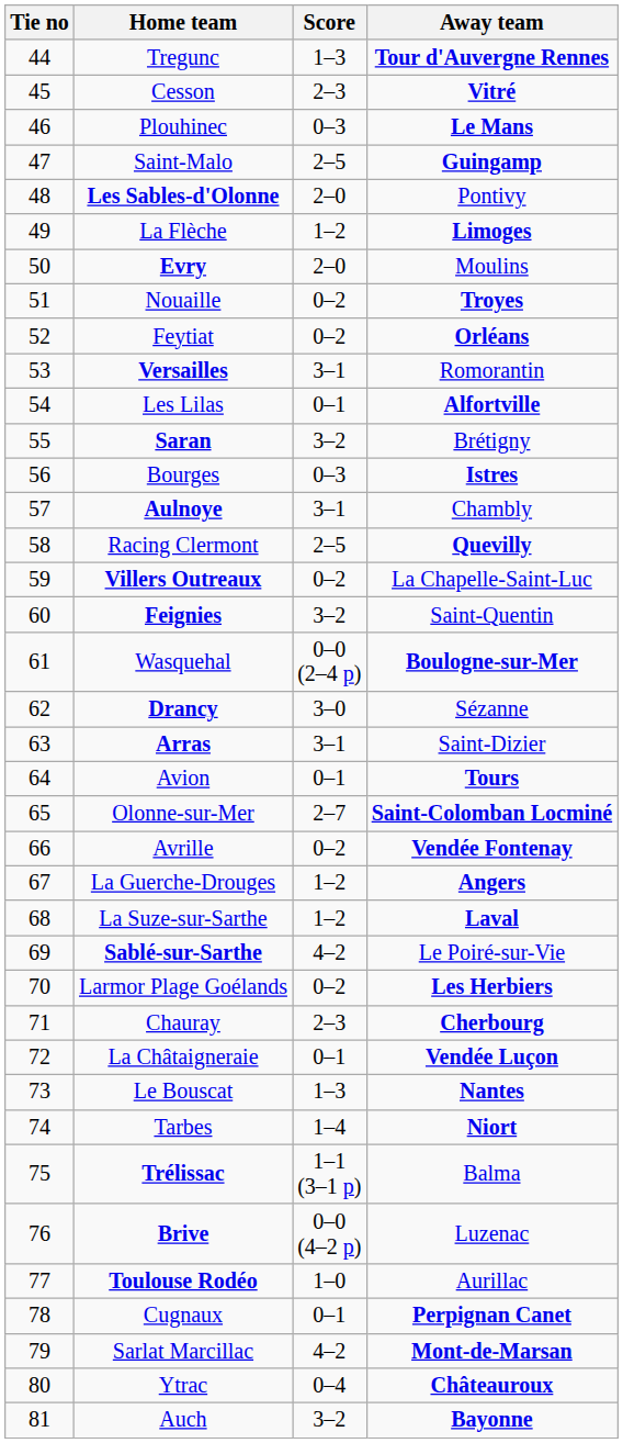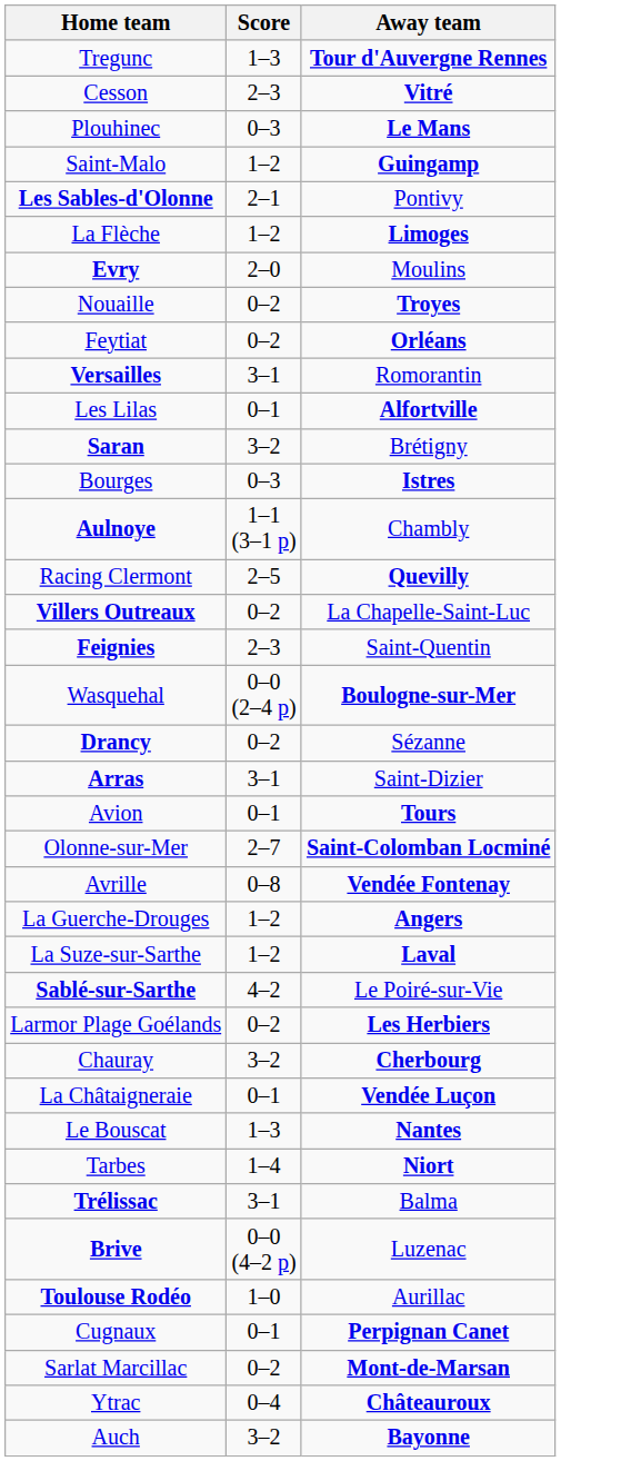- column: Tie no | 44 | 45 | 46 | 47 | 48 | 49 | 50 | 51 | 52 | 53 | 54 | 55 | 56 | 57 | 58 | 59 | 60 | 61 | 62 | 63 | 64 | 65 | 66 | 67 | 68 | 69 | 70 | 71 | 72 | 73 | 74 | 75 | 76 | 77 | 78 | 79 | 80 | 81
Saint-Malo | Score: 2–5 -> 1–2
Les Sables-d'Olonne | Score: 2–0 -> 2–1
Aulnoye | Score: 3–1 -> 1–1 (3–1 p)
Feignies | Score: 3–2 -> 2–3
Drancy | Score: 3–0 -> 0–2
Avrille | Score: 0–2 -> 0–8
Chauray | Score: 2–3 -> 3–2
Trélissac | Score: 1–1 (3–1 p) -> 3–1
Sarlat Marcillac | Score: 4–2 -> 0–2
